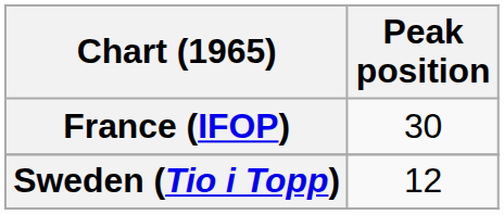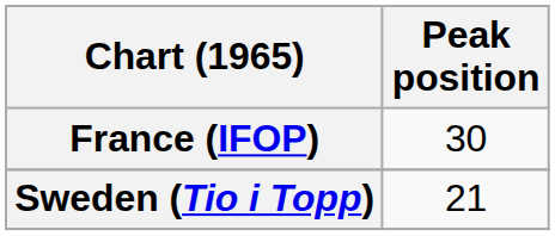Sweden (Tio i Topp) | Peak position: 12 -> 21
